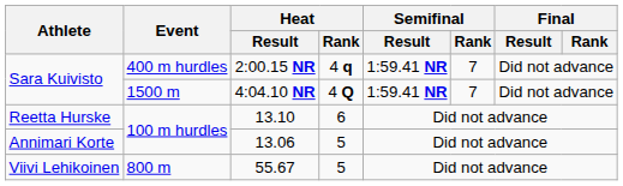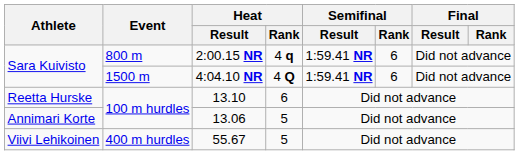2:00.15 NR | Event: 400 m hurdles -> 800 m
2:00.15 NR | Semifinal / Rank: 7 -> 6
4:04.10 NR | Semifinal / Rank: 7 -> 6
55.67 | Event: 800 m -> 400 m hurdles
